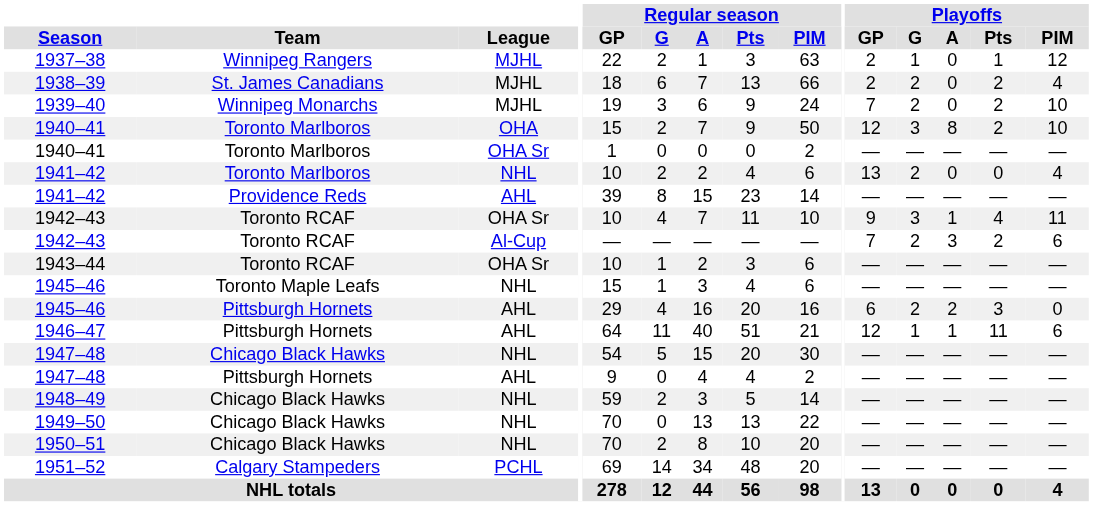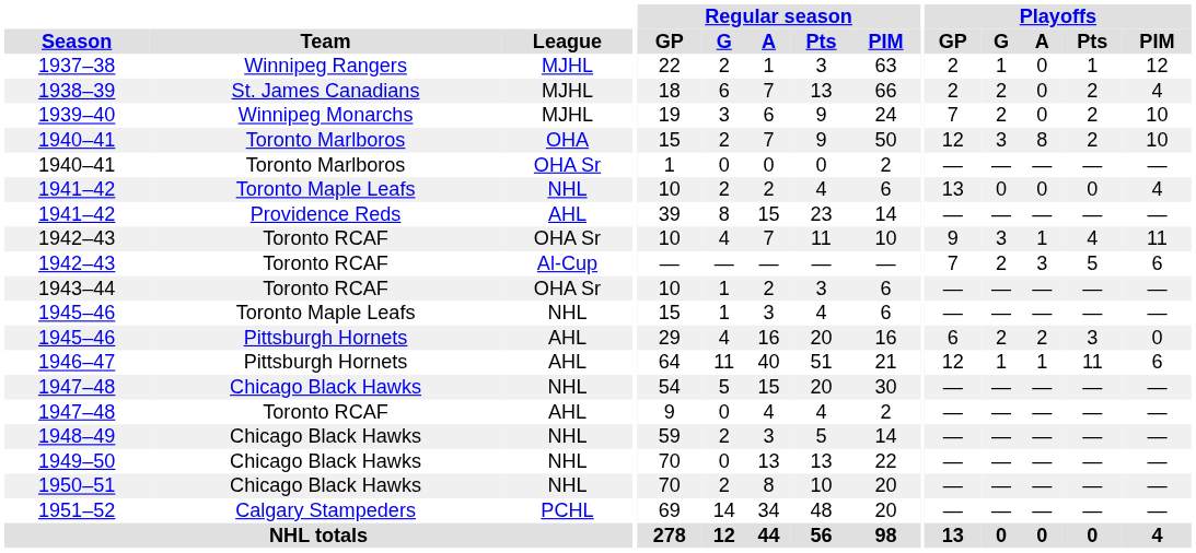1941–42 / NHL | Team: Toronto Marlboros -> Toronto Maple Leafs
1941–42 / NHL | Playoffs / G: 2 -> 0
1942–43 / Al-Cup | Playoffs / Pts: 2 -> 5
1947–48 / AHL | Team: Pittsburgh Hornets -> Toronto RCAF
